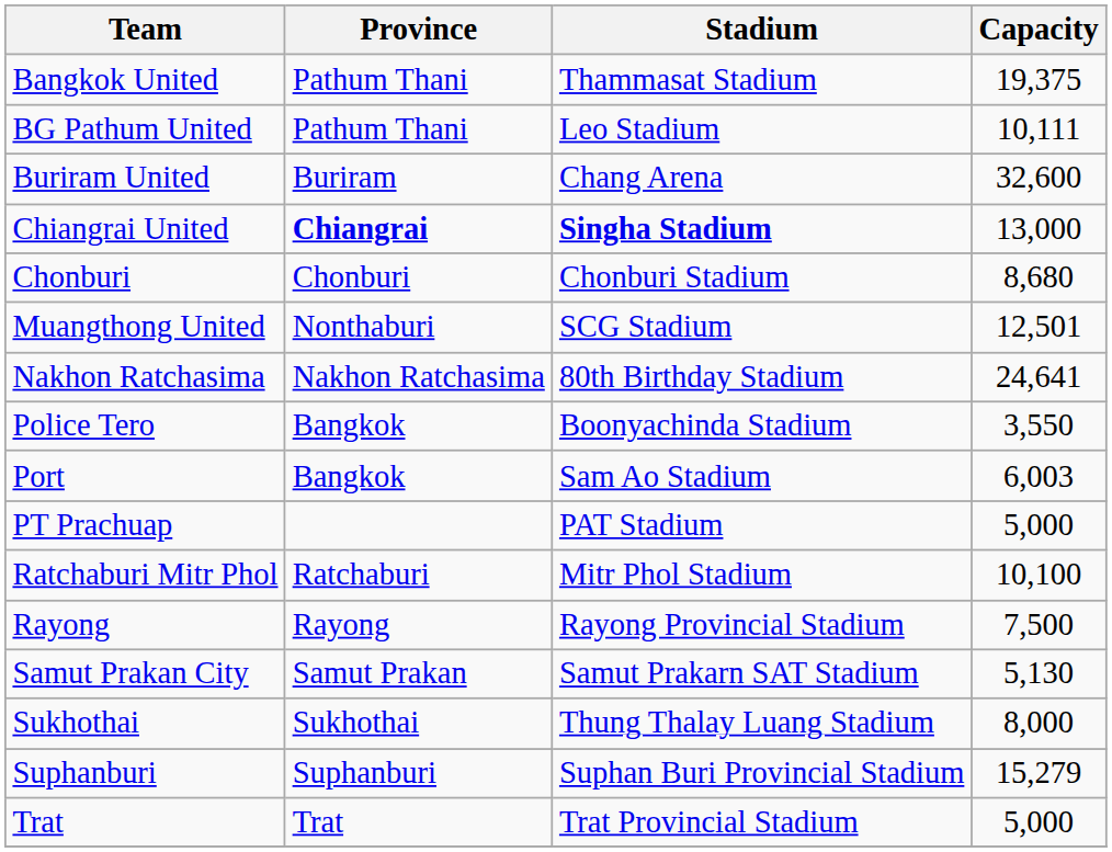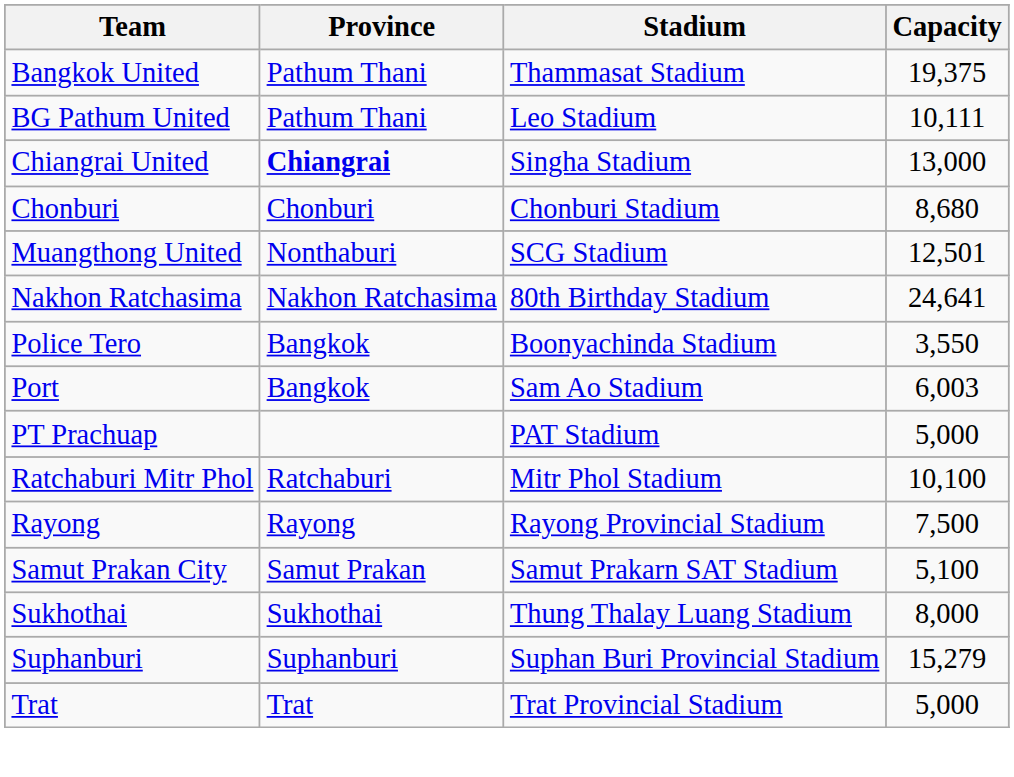- row: Buriram United | Buriram | Chang Arena | 32,600
Chiangrai United | Stadium: bold -> normal
Samut Prakan City | Capacity: 5,130 -> 5,100
